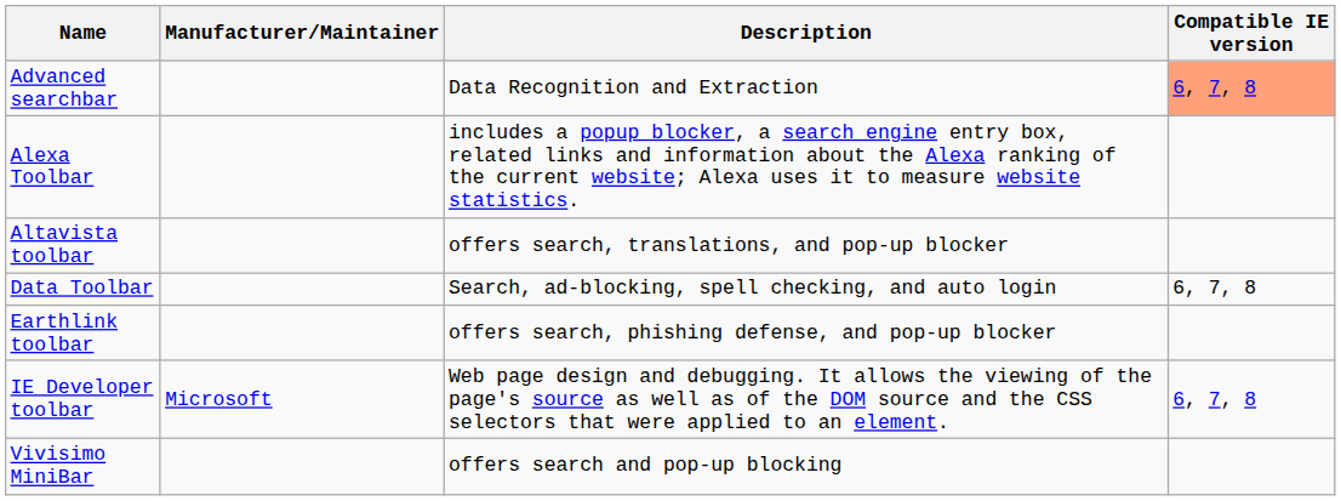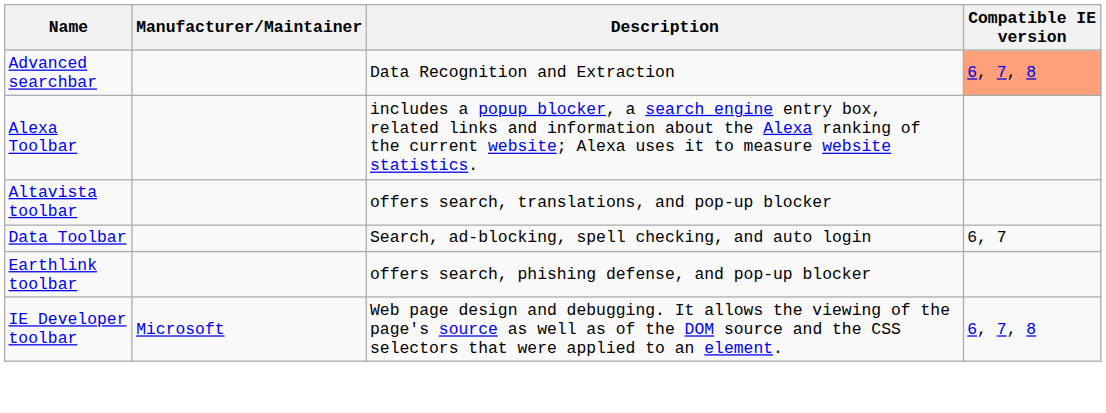Data Toolbar | Compatible IE version: 6, 7, 8 -> 6, 7
- row: Vivisimo MiniBar | offers search and pop-up blocking
